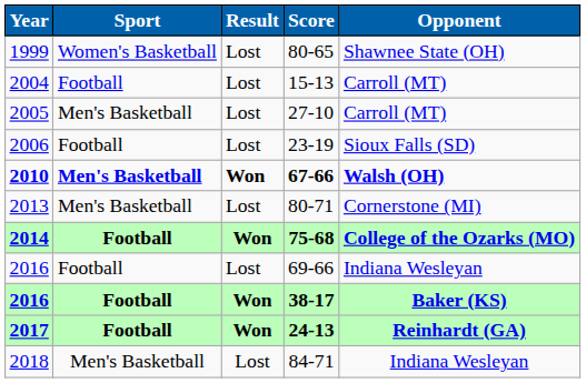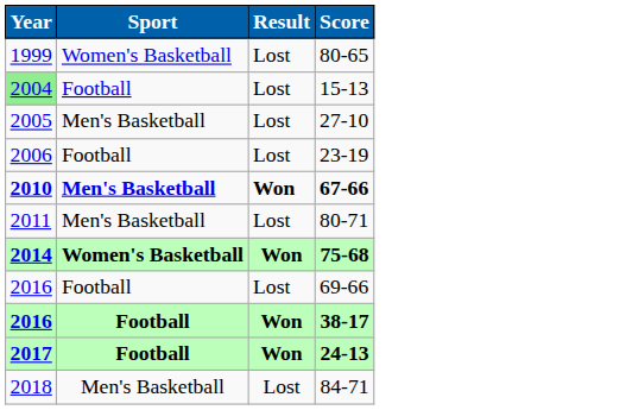- column: Opponent | Shawnee State (OH) | Carroll (MT) | Carroll (MT) | Sioux Falls (SD) | Walsh (OH) | Cornerstone (MI) | College of the Ozarks (MO) | Indiana Wesleyan | Baker (KS) | Reinhardt (GA) | Indiana Wesleyan
15-13 | Year: no background -> lightgreen background
80-71 | Year: 2013 -> 2011
75-68 | Sport: Football -> Women's Basketball
